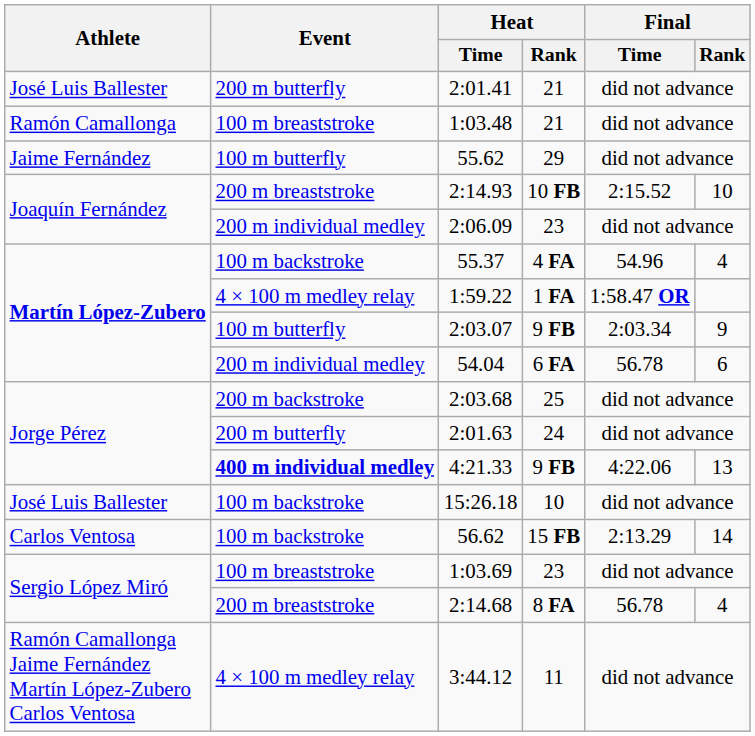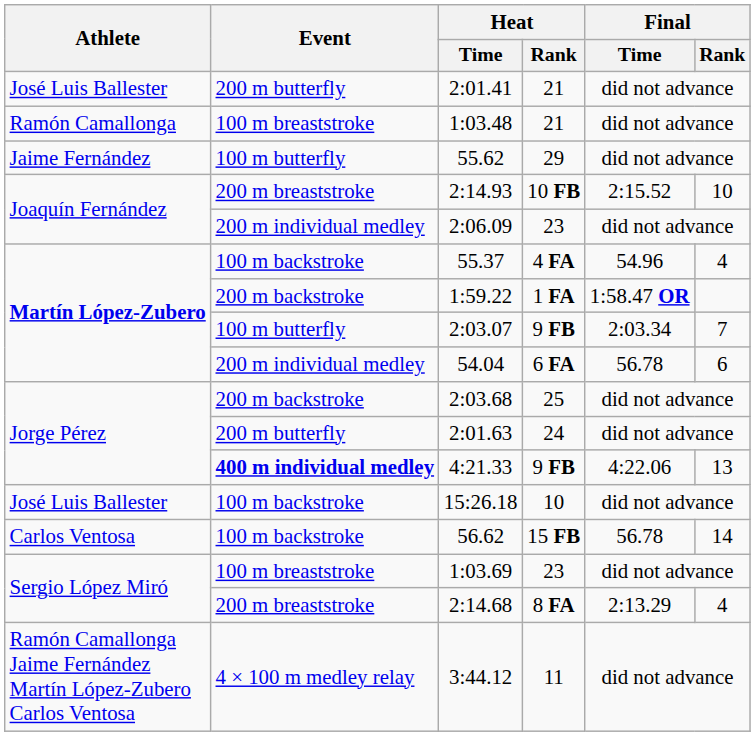1:59.22 | Event: 4 × 100 m medley relay -> 200 m backstroke
2:03.07 | Final / Rank: 9 -> 7
56.62 | Final / Time: 2:13.29 -> 56.78
2:14.68 | Final / Time: 56.78 -> 2:13.29
